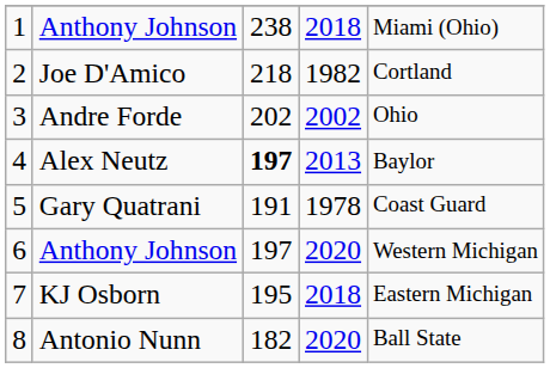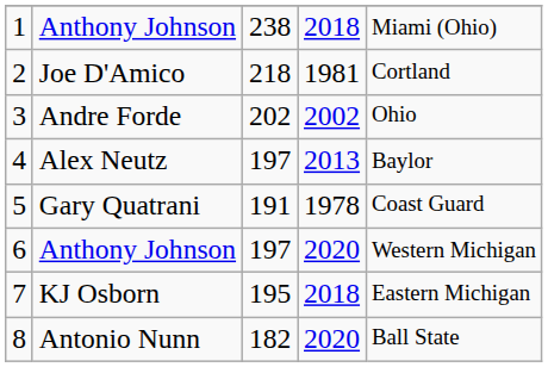2 | column 4: 1982 -> 1981
4 | column 3: bold -> normal
